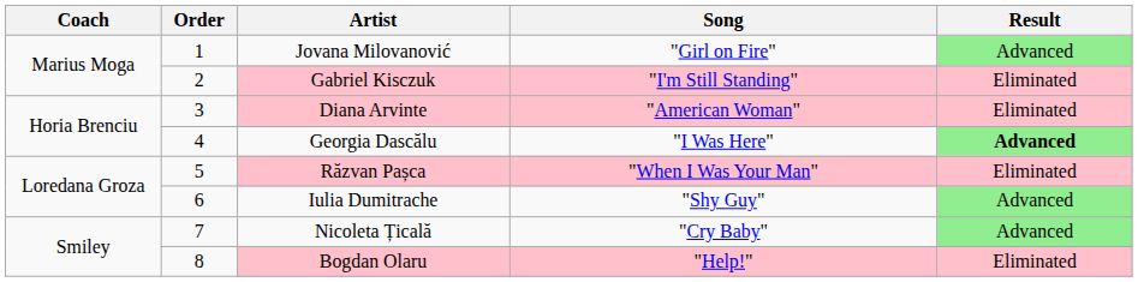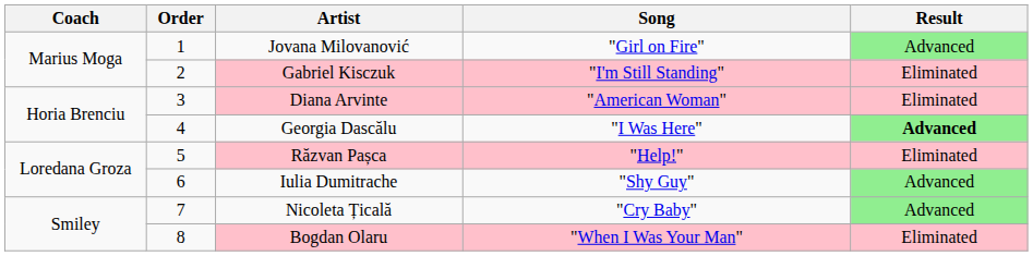Răzvan Pașca | Song: "When I Was Your Man" -> "Help!"
Bogdan Olaru | Song: "Help!" -> "When I Was Your Man"
